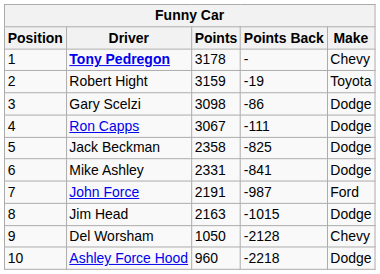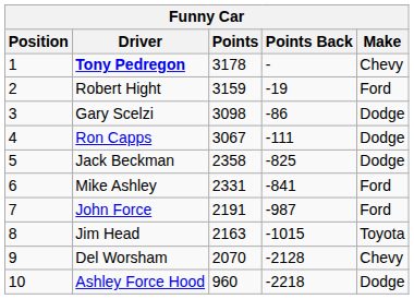Robert Hight | Make: Toyota -> Ford
Mike Ashley | Make: Dodge -> Ford
Jim Head | Make: Dodge -> Toyota
Del Worsham | Points: 1050 -> 2070
